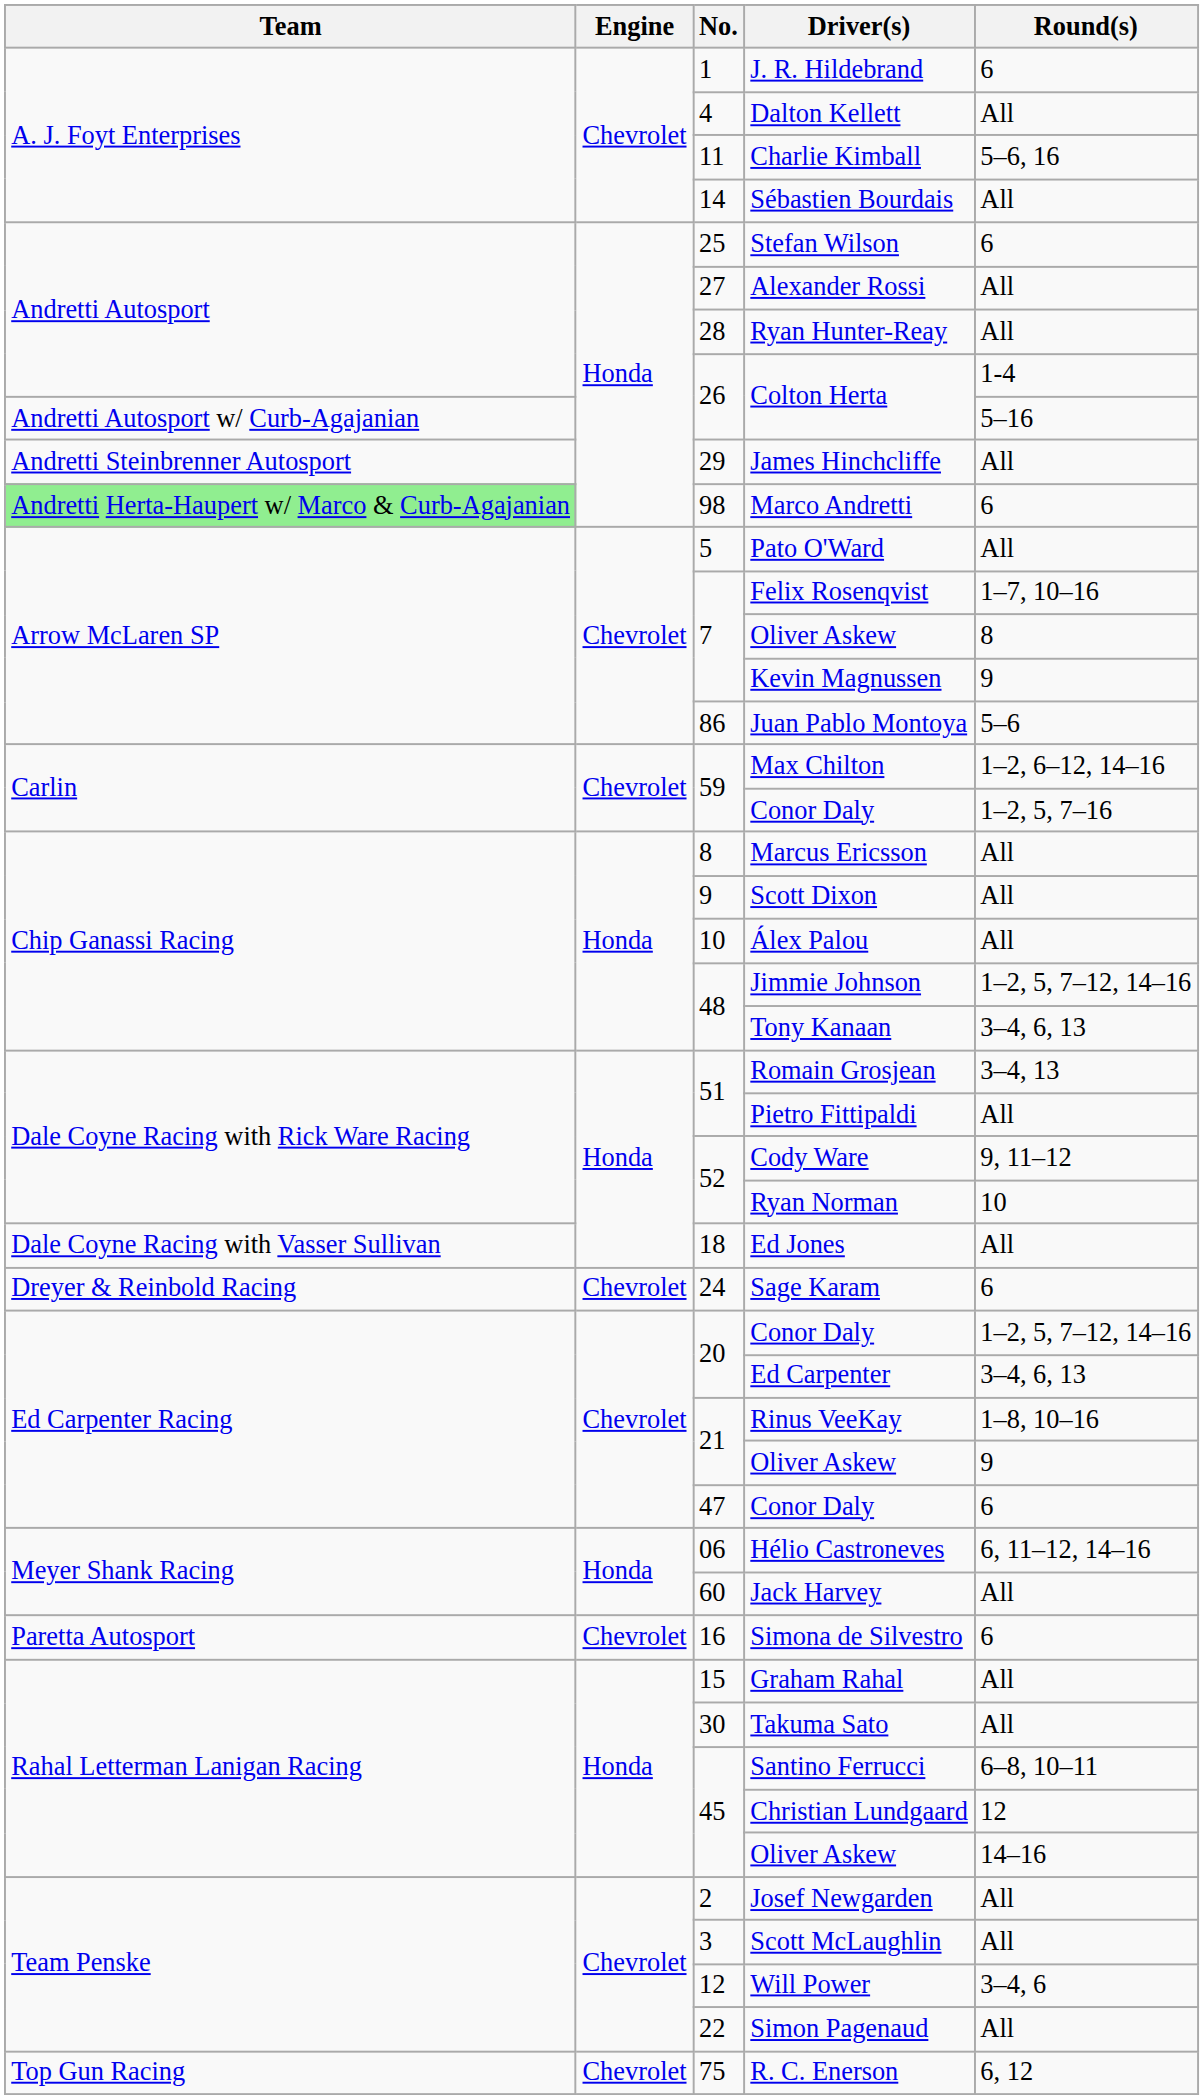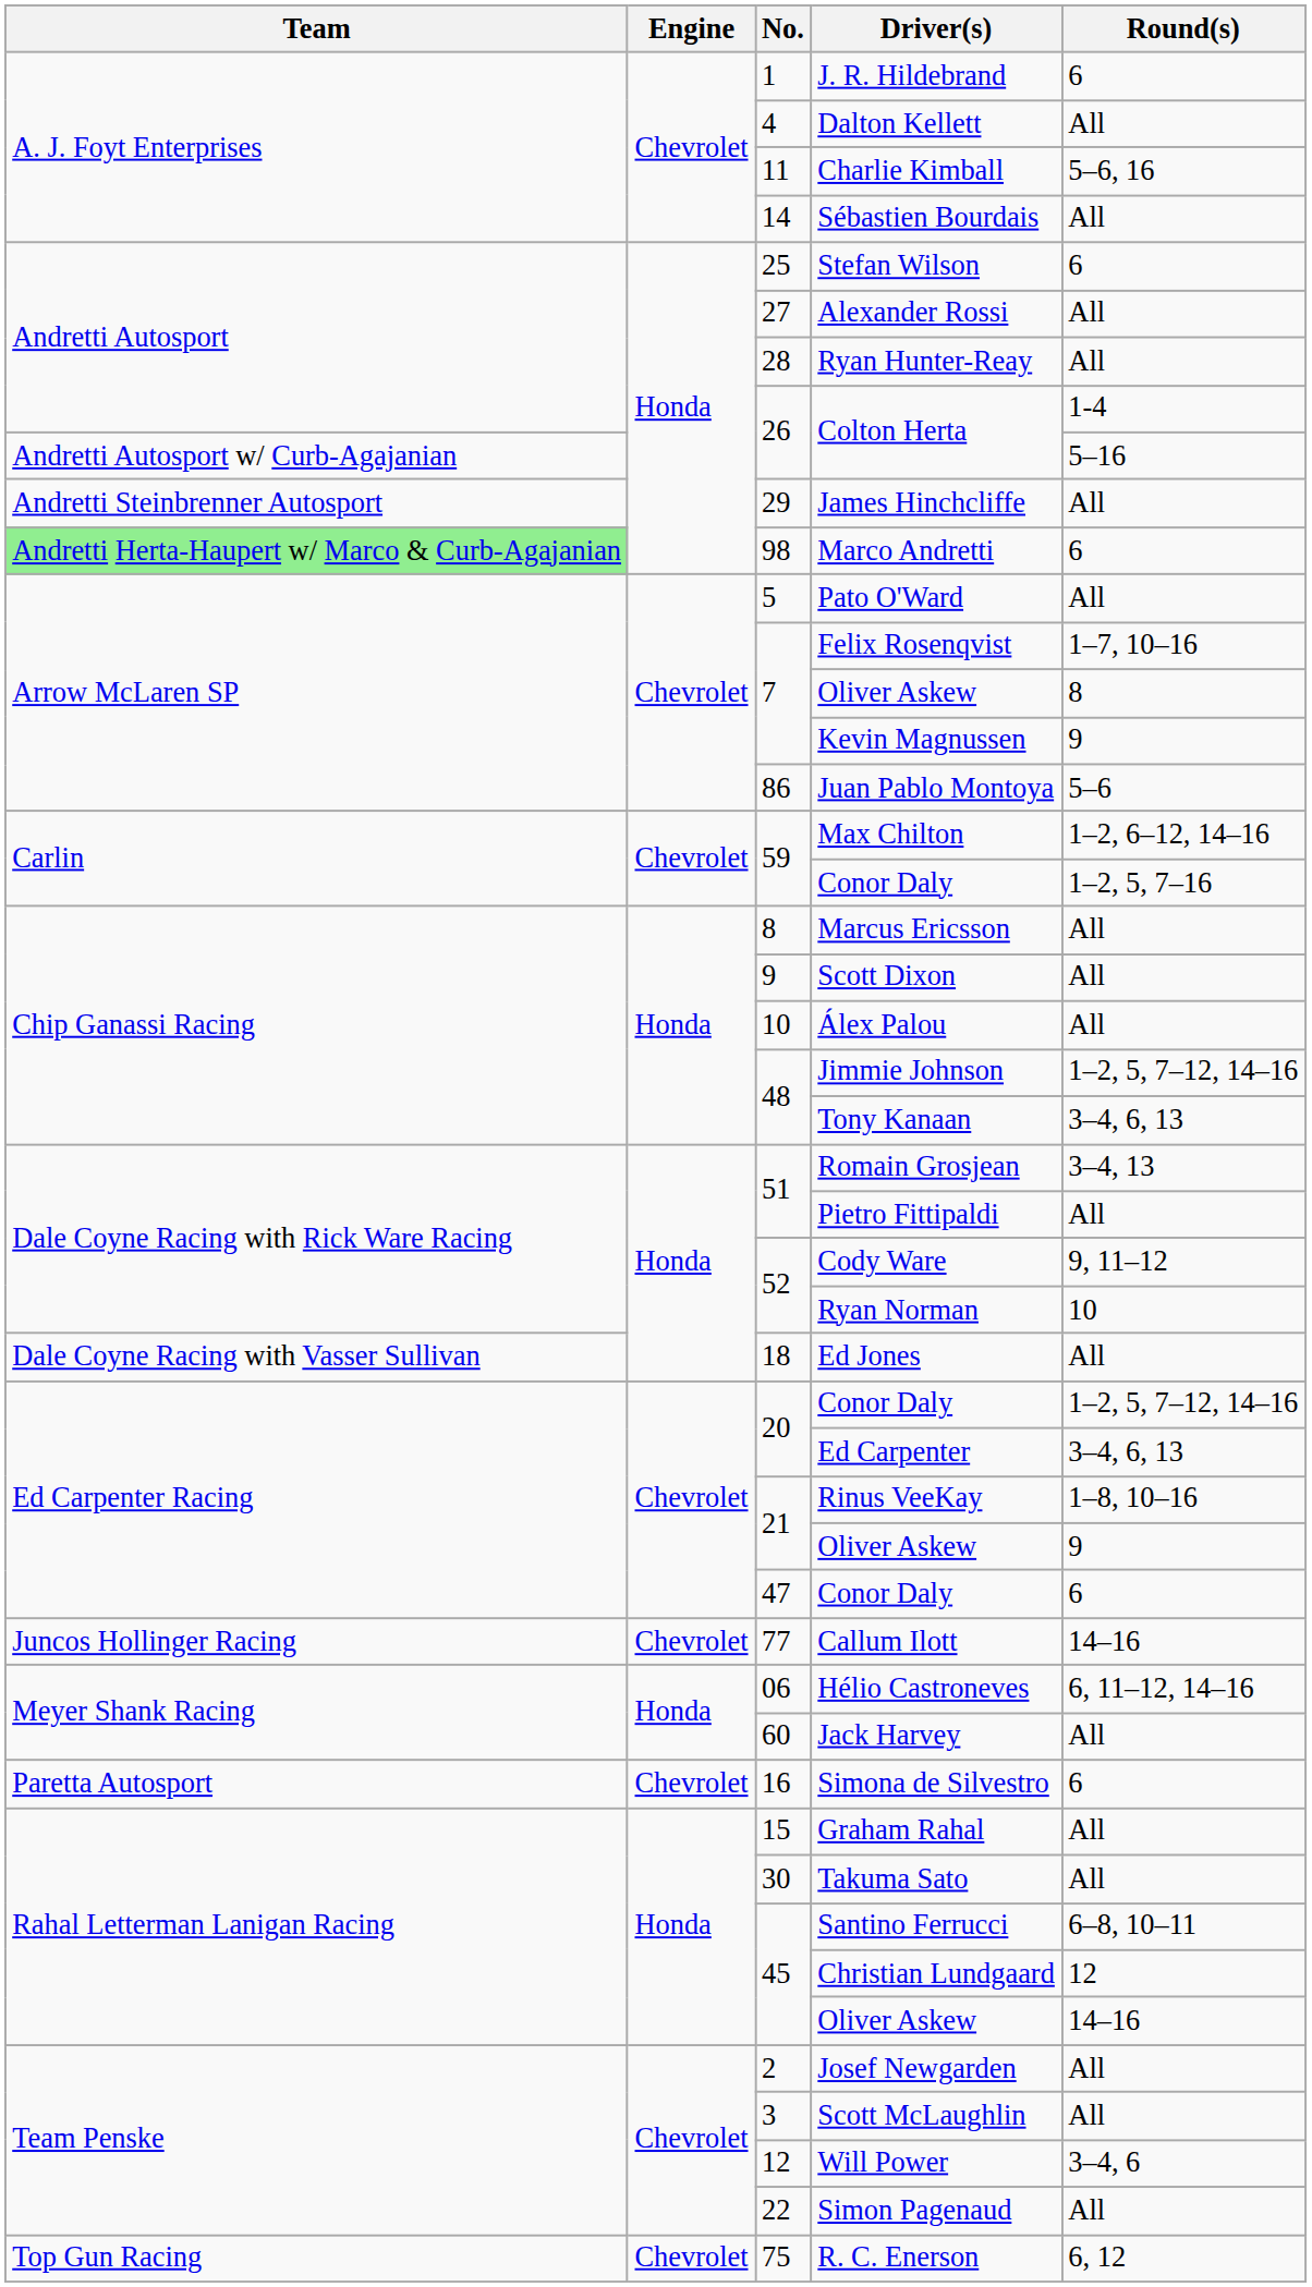- row: Dreyer & Reinbold Racing | Chevrolet | 24 | Sage Karam | 6
+ row: Juncos Hollinger Racing | Chevrolet | 77 | Callum Ilott | 14–16
